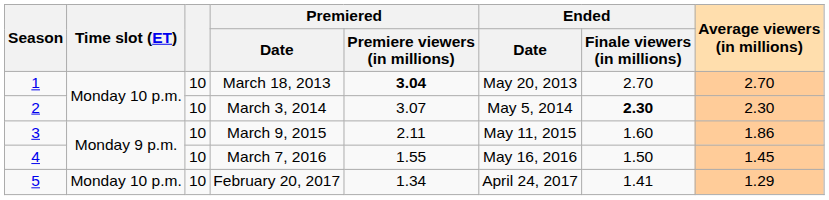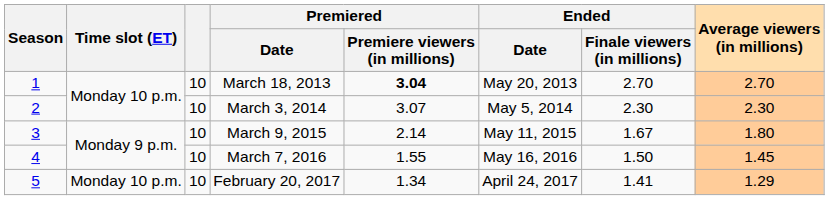March 3, 2014 | Ended / Finale viewers (in millions): bold -> normal
March 9, 2015 | Premiered / Premiere viewers (in millions): 2.11 -> 2.14
March 9, 2015 | Ended / Finale viewers (in millions): 1.60 -> 1.67
March 9, 2015 | Average viewers (in millions): 1.86 -> 1.80
